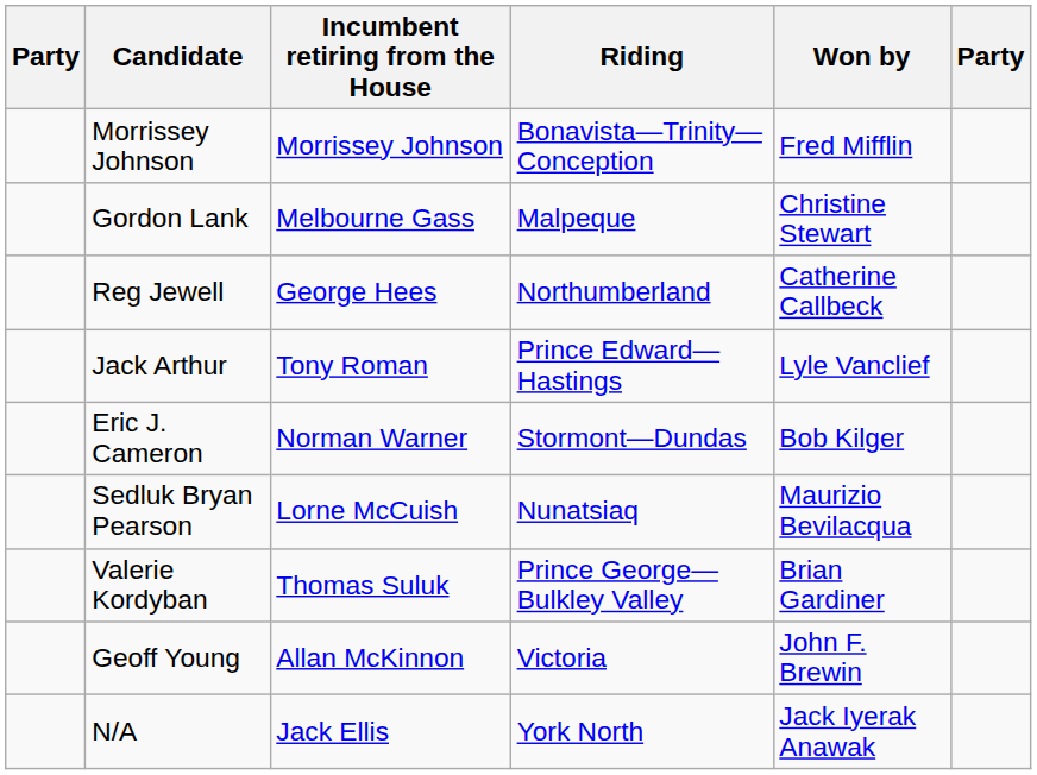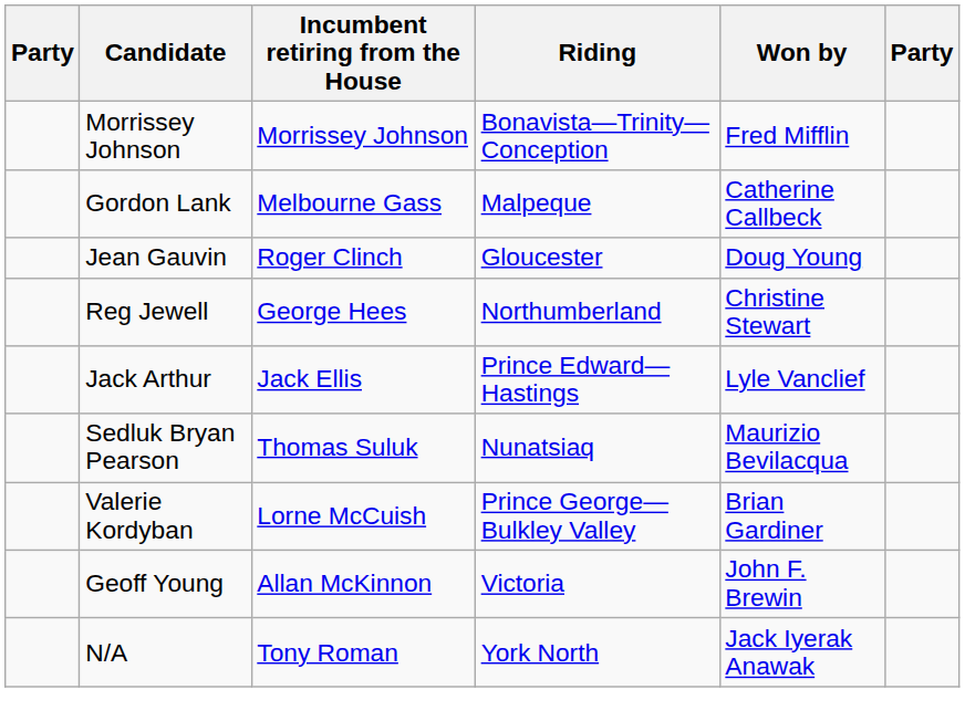Gordon Lank | Won by: Christine Stewart -> Catherine Callbeck
+ row: Jean Gauvin | Roger Clinch | Gloucester | Doug Young
Reg Jewell | Won by: Catherine Callbeck -> Christine Stewart
Jack Arthur | Incumbent retiring from the House: Tony Roman -> Jack Ellis
- row: Eric J. Cameron | Norman Warner | Stormont—Dundas | Bob Kilger
Sedluk Bryan Pearson | Incumbent retiring from the House: Lorne McCuish -> Thomas Suluk
Valerie Kordyban | Incumbent retiring from the House: Thomas Suluk -> Lorne McCuish
N/A | Incumbent retiring from the House: Jack Ellis -> Tony Roman
